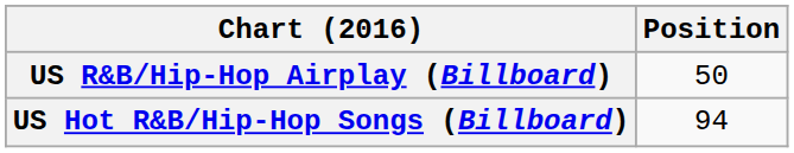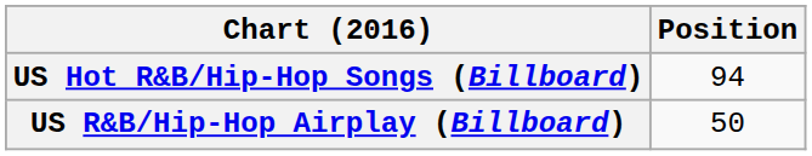rows swapped: US Hot R&B/Hip-Hop Songs (Billboard) <-> US R&B/Hip-Hop Airplay (Billboard)
